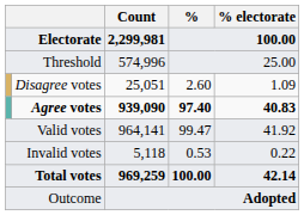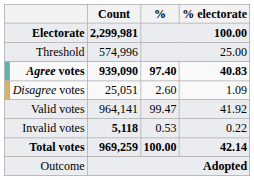rows swapped: Agree votes <-> Disagree votes
Invalid votes | Count: normal -> bold
